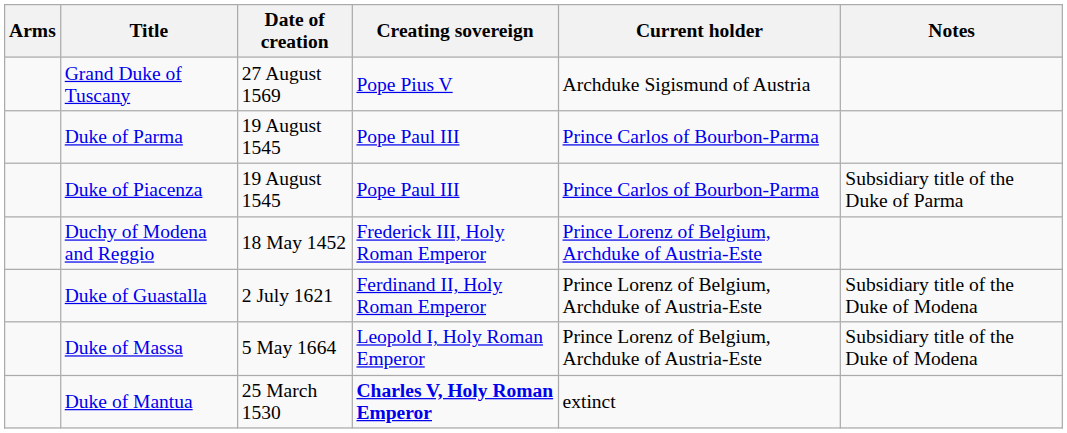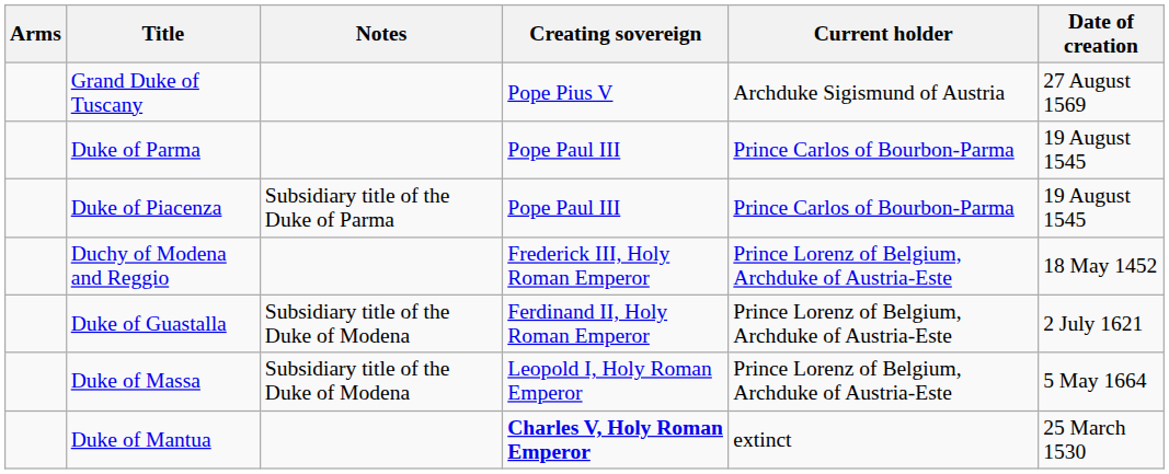columns swapped: Date of creation <-> Notes
